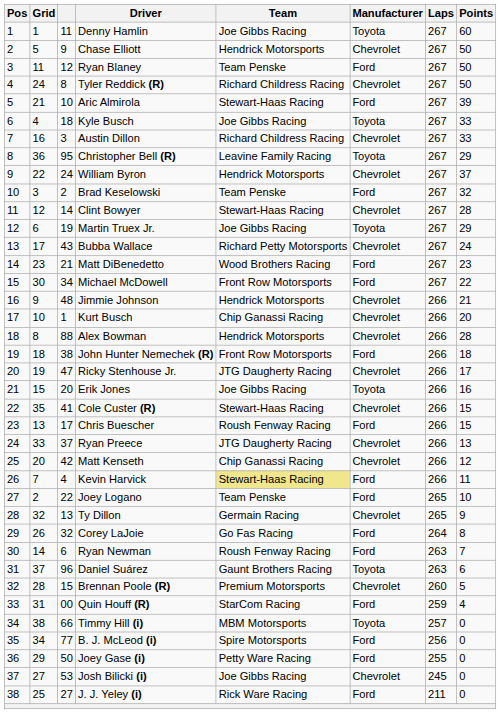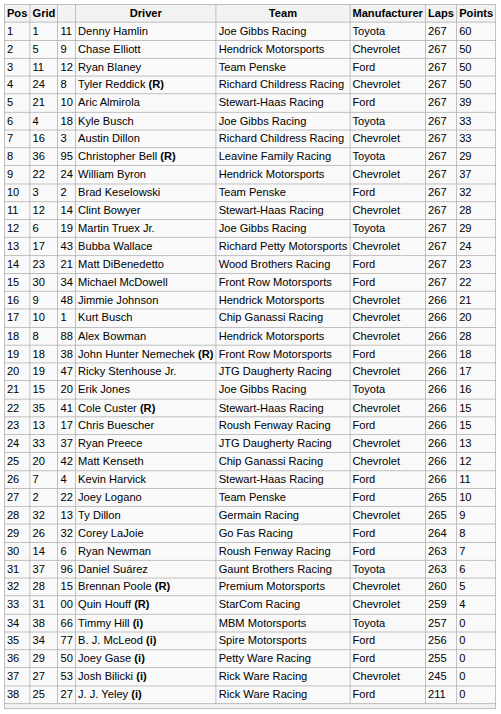Kevin Harvick | Team: khaki background -> no background
Quin Houff (R) | Manufacturer: Ford -> Chevrolet
Josh Bilicki (i) | Team: Joe Gibbs Racing -> Rick Ware Racing
